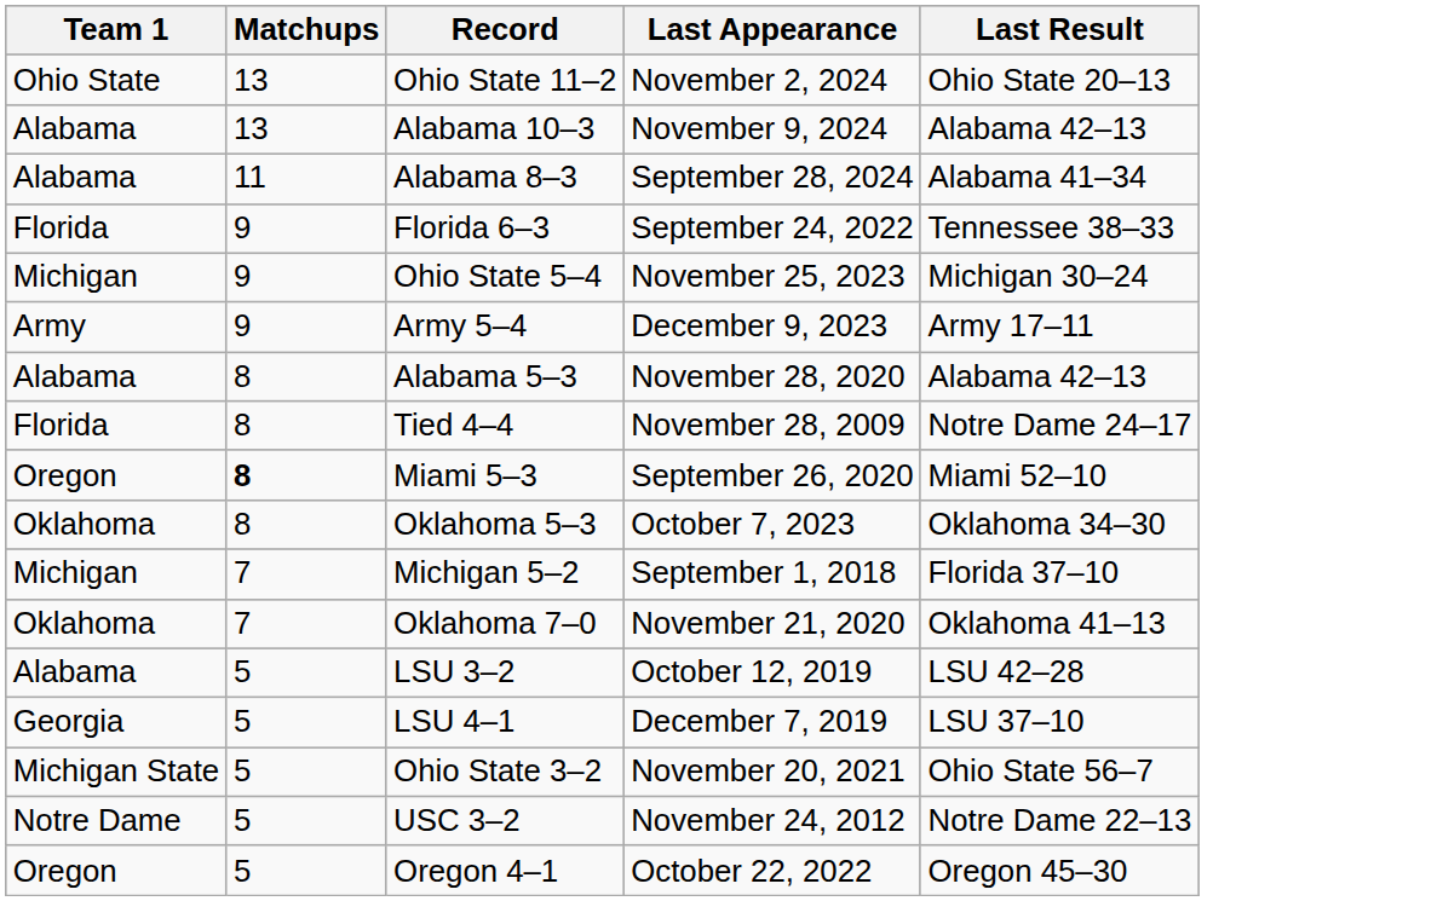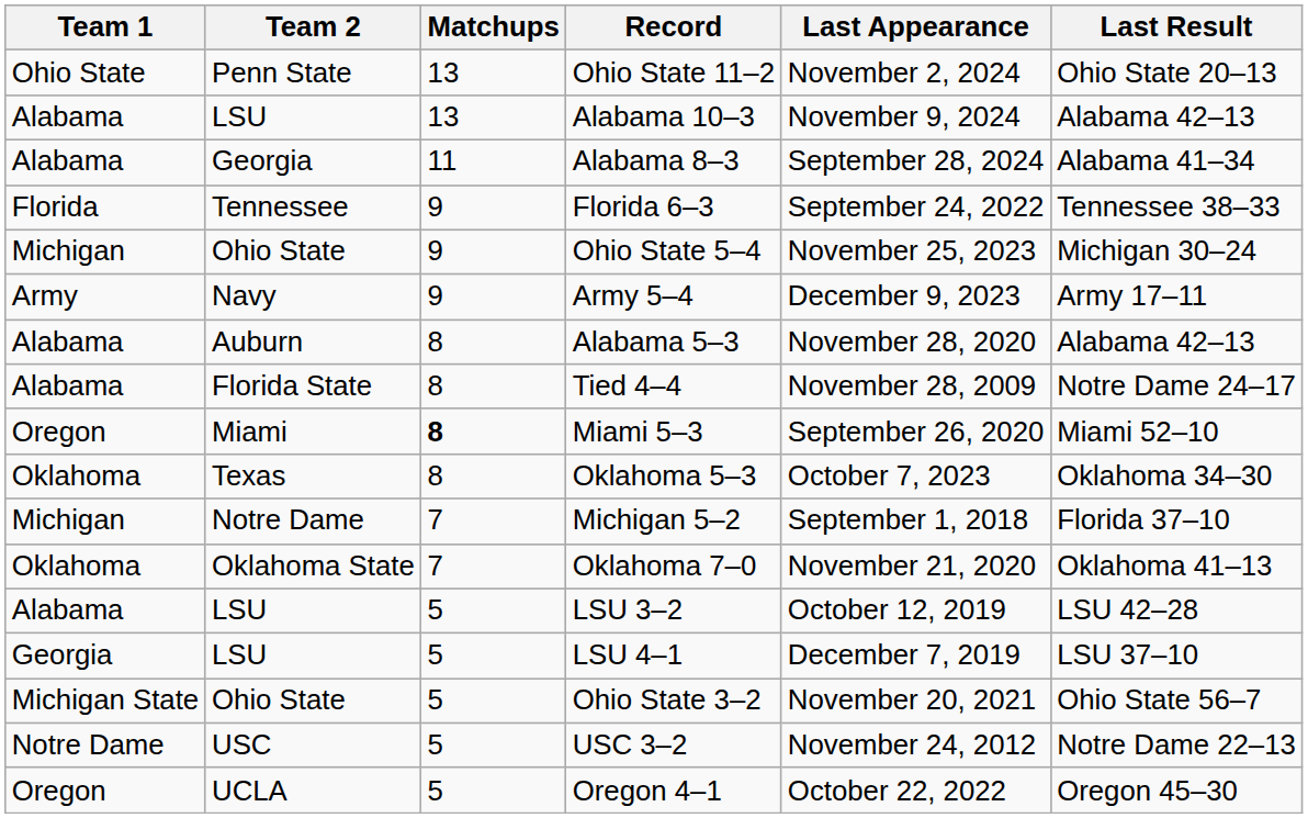+ column: Team 2 | Penn State | LSU | Georgia | Tennessee | Ohio State | Navy | Auburn | Florida State | Miami | Texas | Notre Dame | Oklahoma State | LSU | LSU | Ohio State | USC | UCLA
Tied 4–4 | Team 1: Florida -> Alabama
